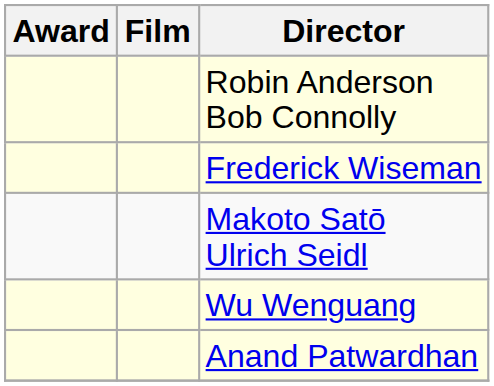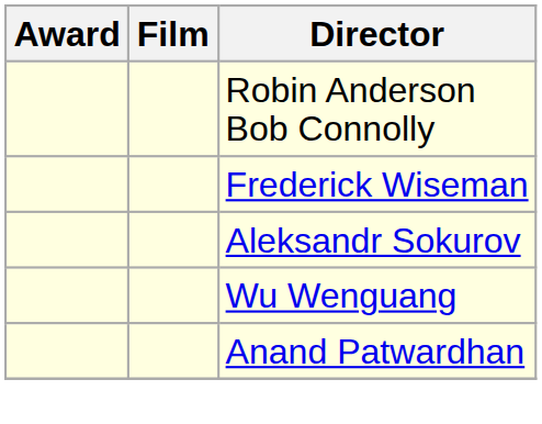- row: Makoto Satō Ulrich Seidl
+ row: Aleksandr Sokurov
